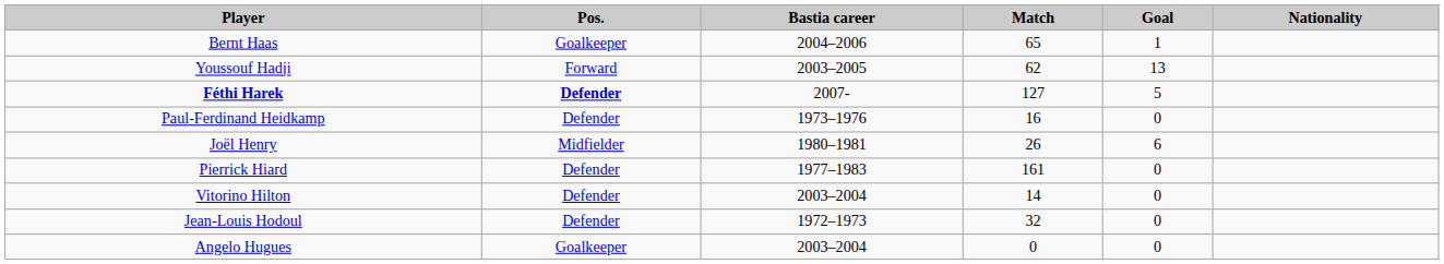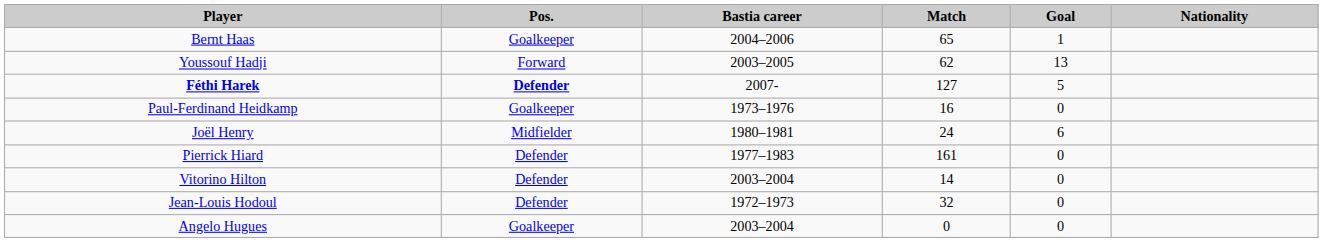Paul-Ferdinand Heidkamp | Pos.: Defender -> Goalkeeper
Joël Henry | Match: 26 -> 24
